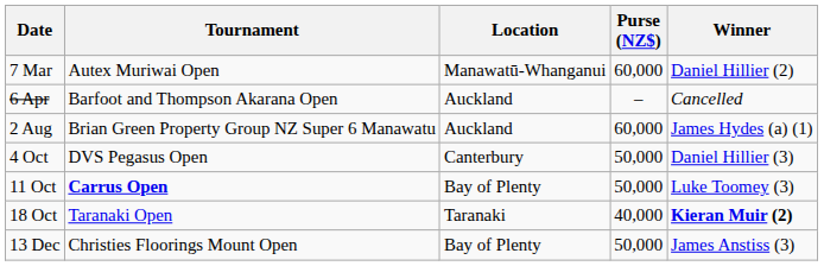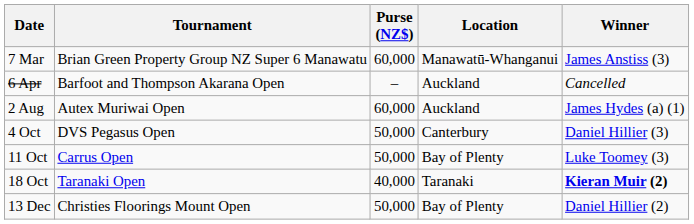columns swapped: Location <-> Purse (NZ$)
7 Mar | Tournament: Autex Muriwai Open -> Brian Green Property Group NZ Super 6 Manawatu
7 Mar | Winner: Daniel Hillier (2) -> James Anstiss (3)
2 Aug | Tournament: Brian Green Property Group NZ Super 6 Manawatu -> Autex Muriwai Open
11 Oct | Tournament: bold -> normal
13 Dec | Winner: James Anstiss (3) -> Daniel Hillier (2)
